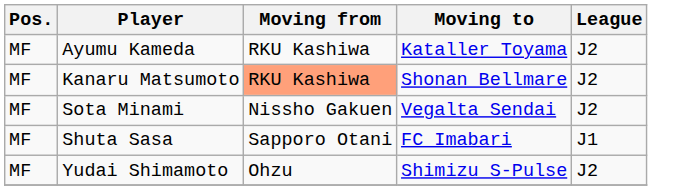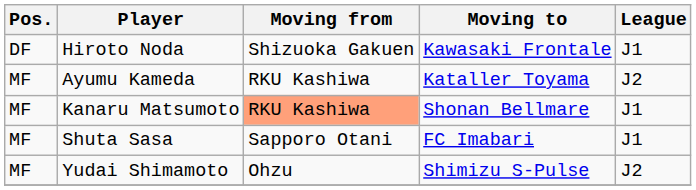+ row: DF | Hiroto Noda | Shizuoka Gakuen | Kawasaki Frontale | J1
Kanaru Matsumoto | League: J2 -> J1
- row: MF | Sota Minami | Nissho Gakuen | Vegalta Sendai | J2
